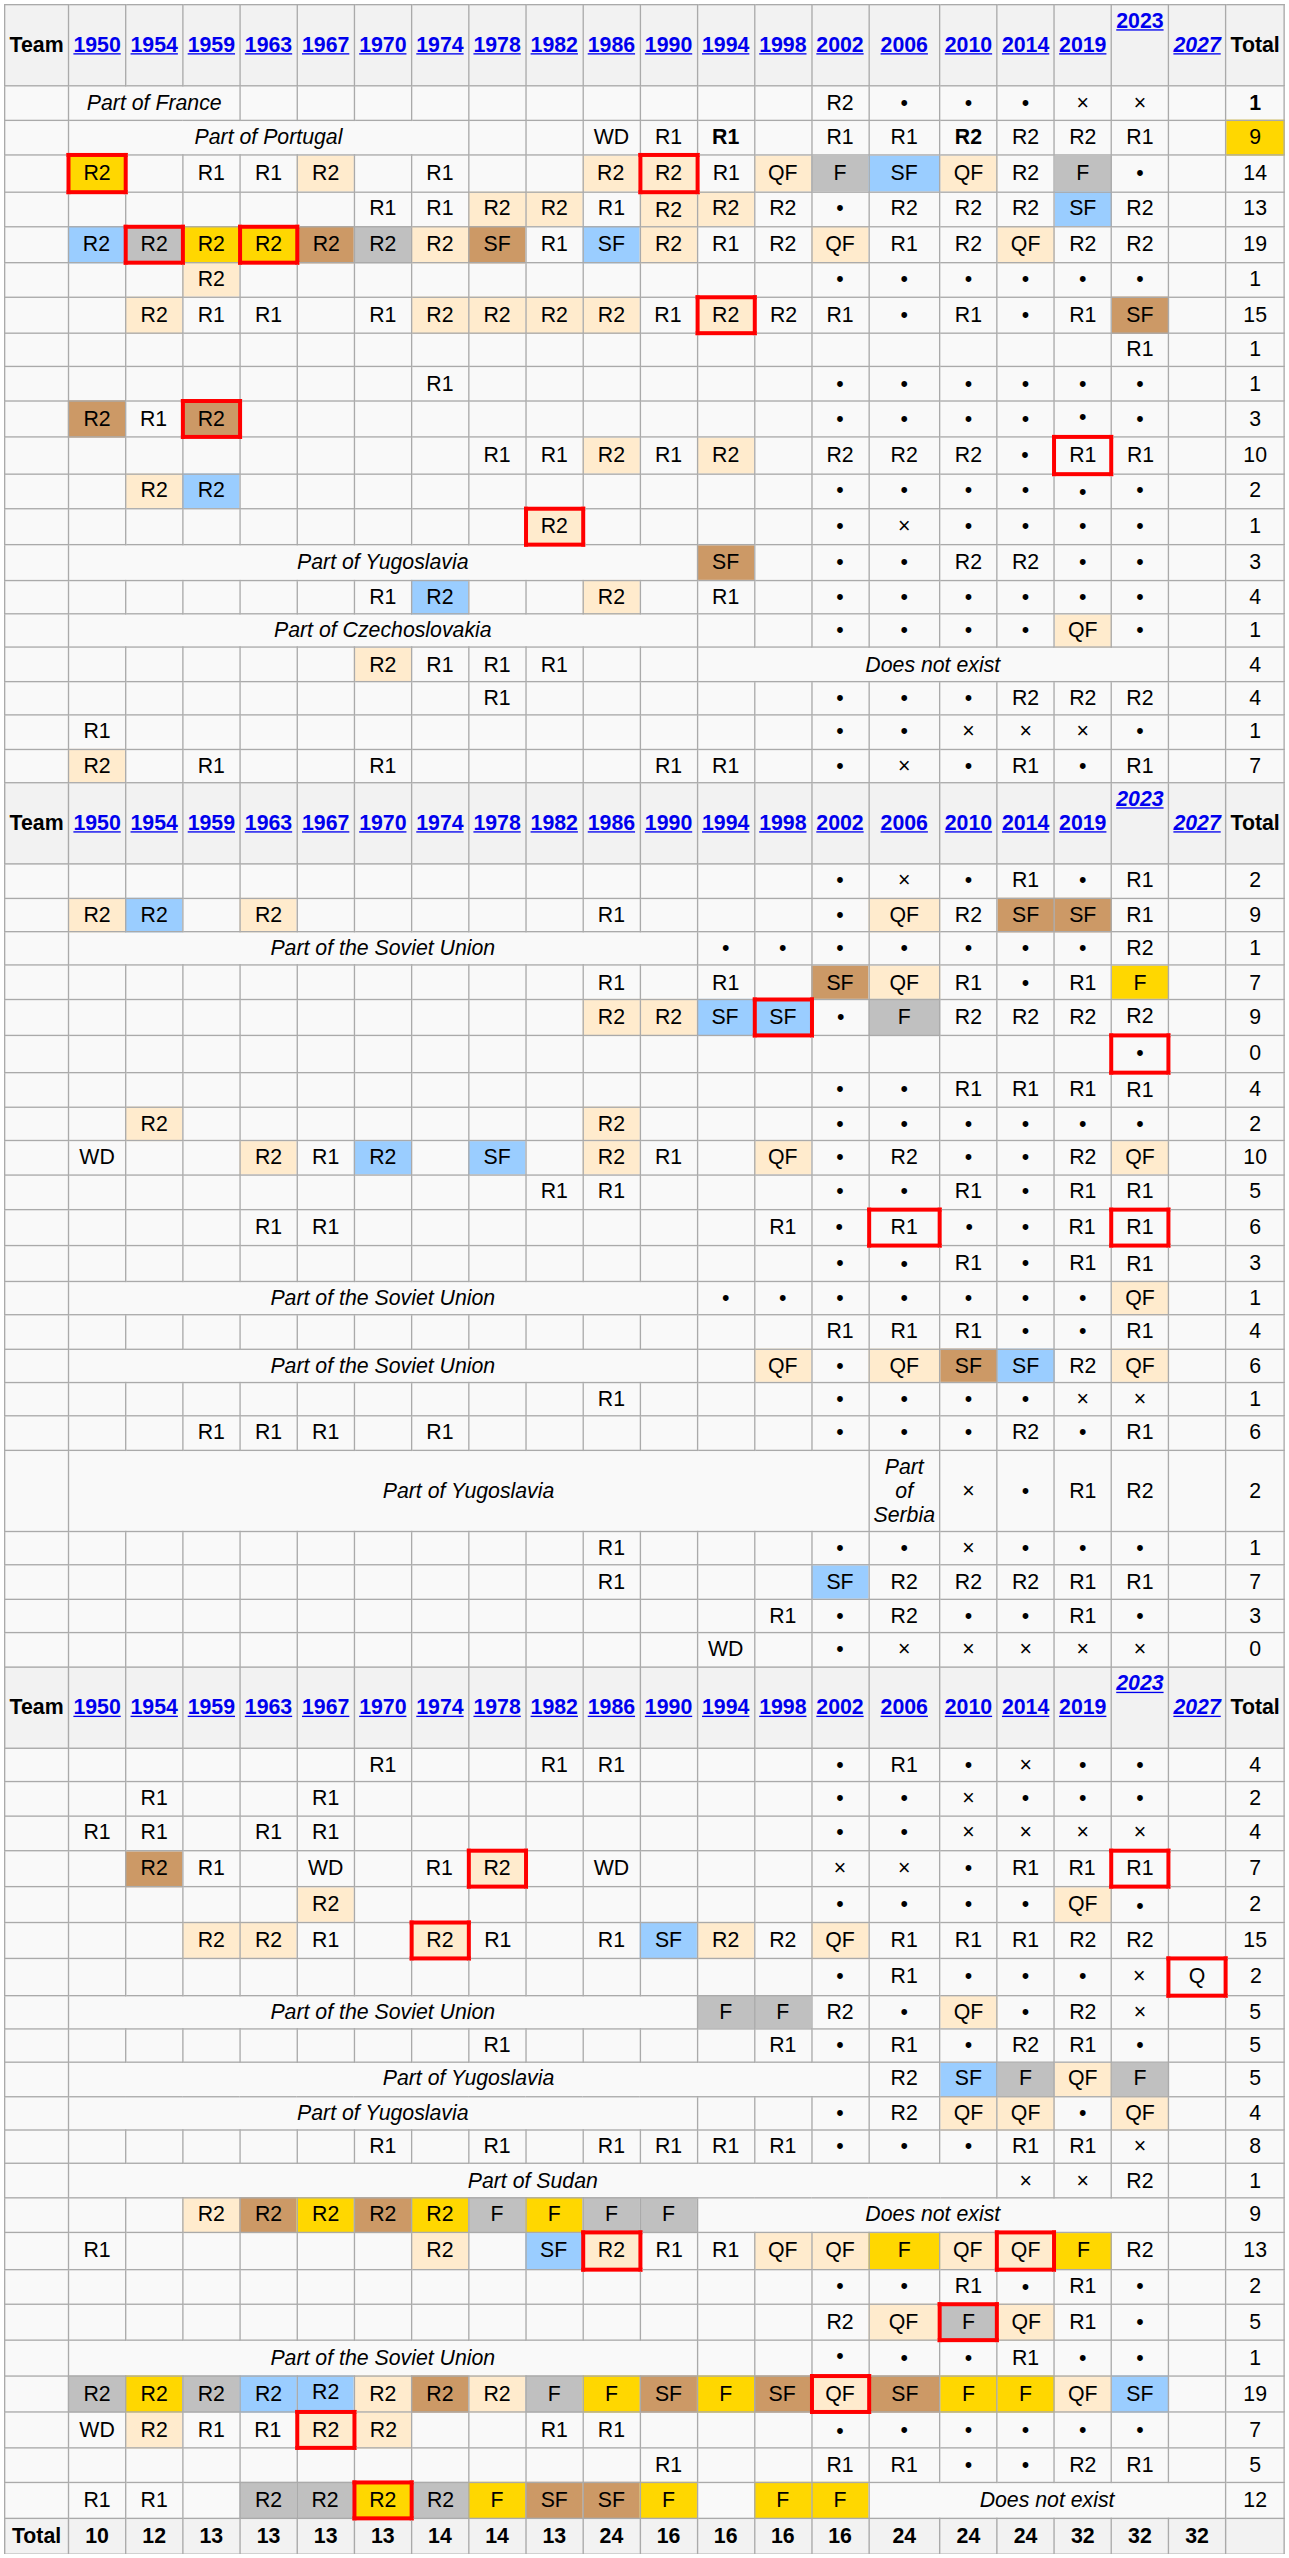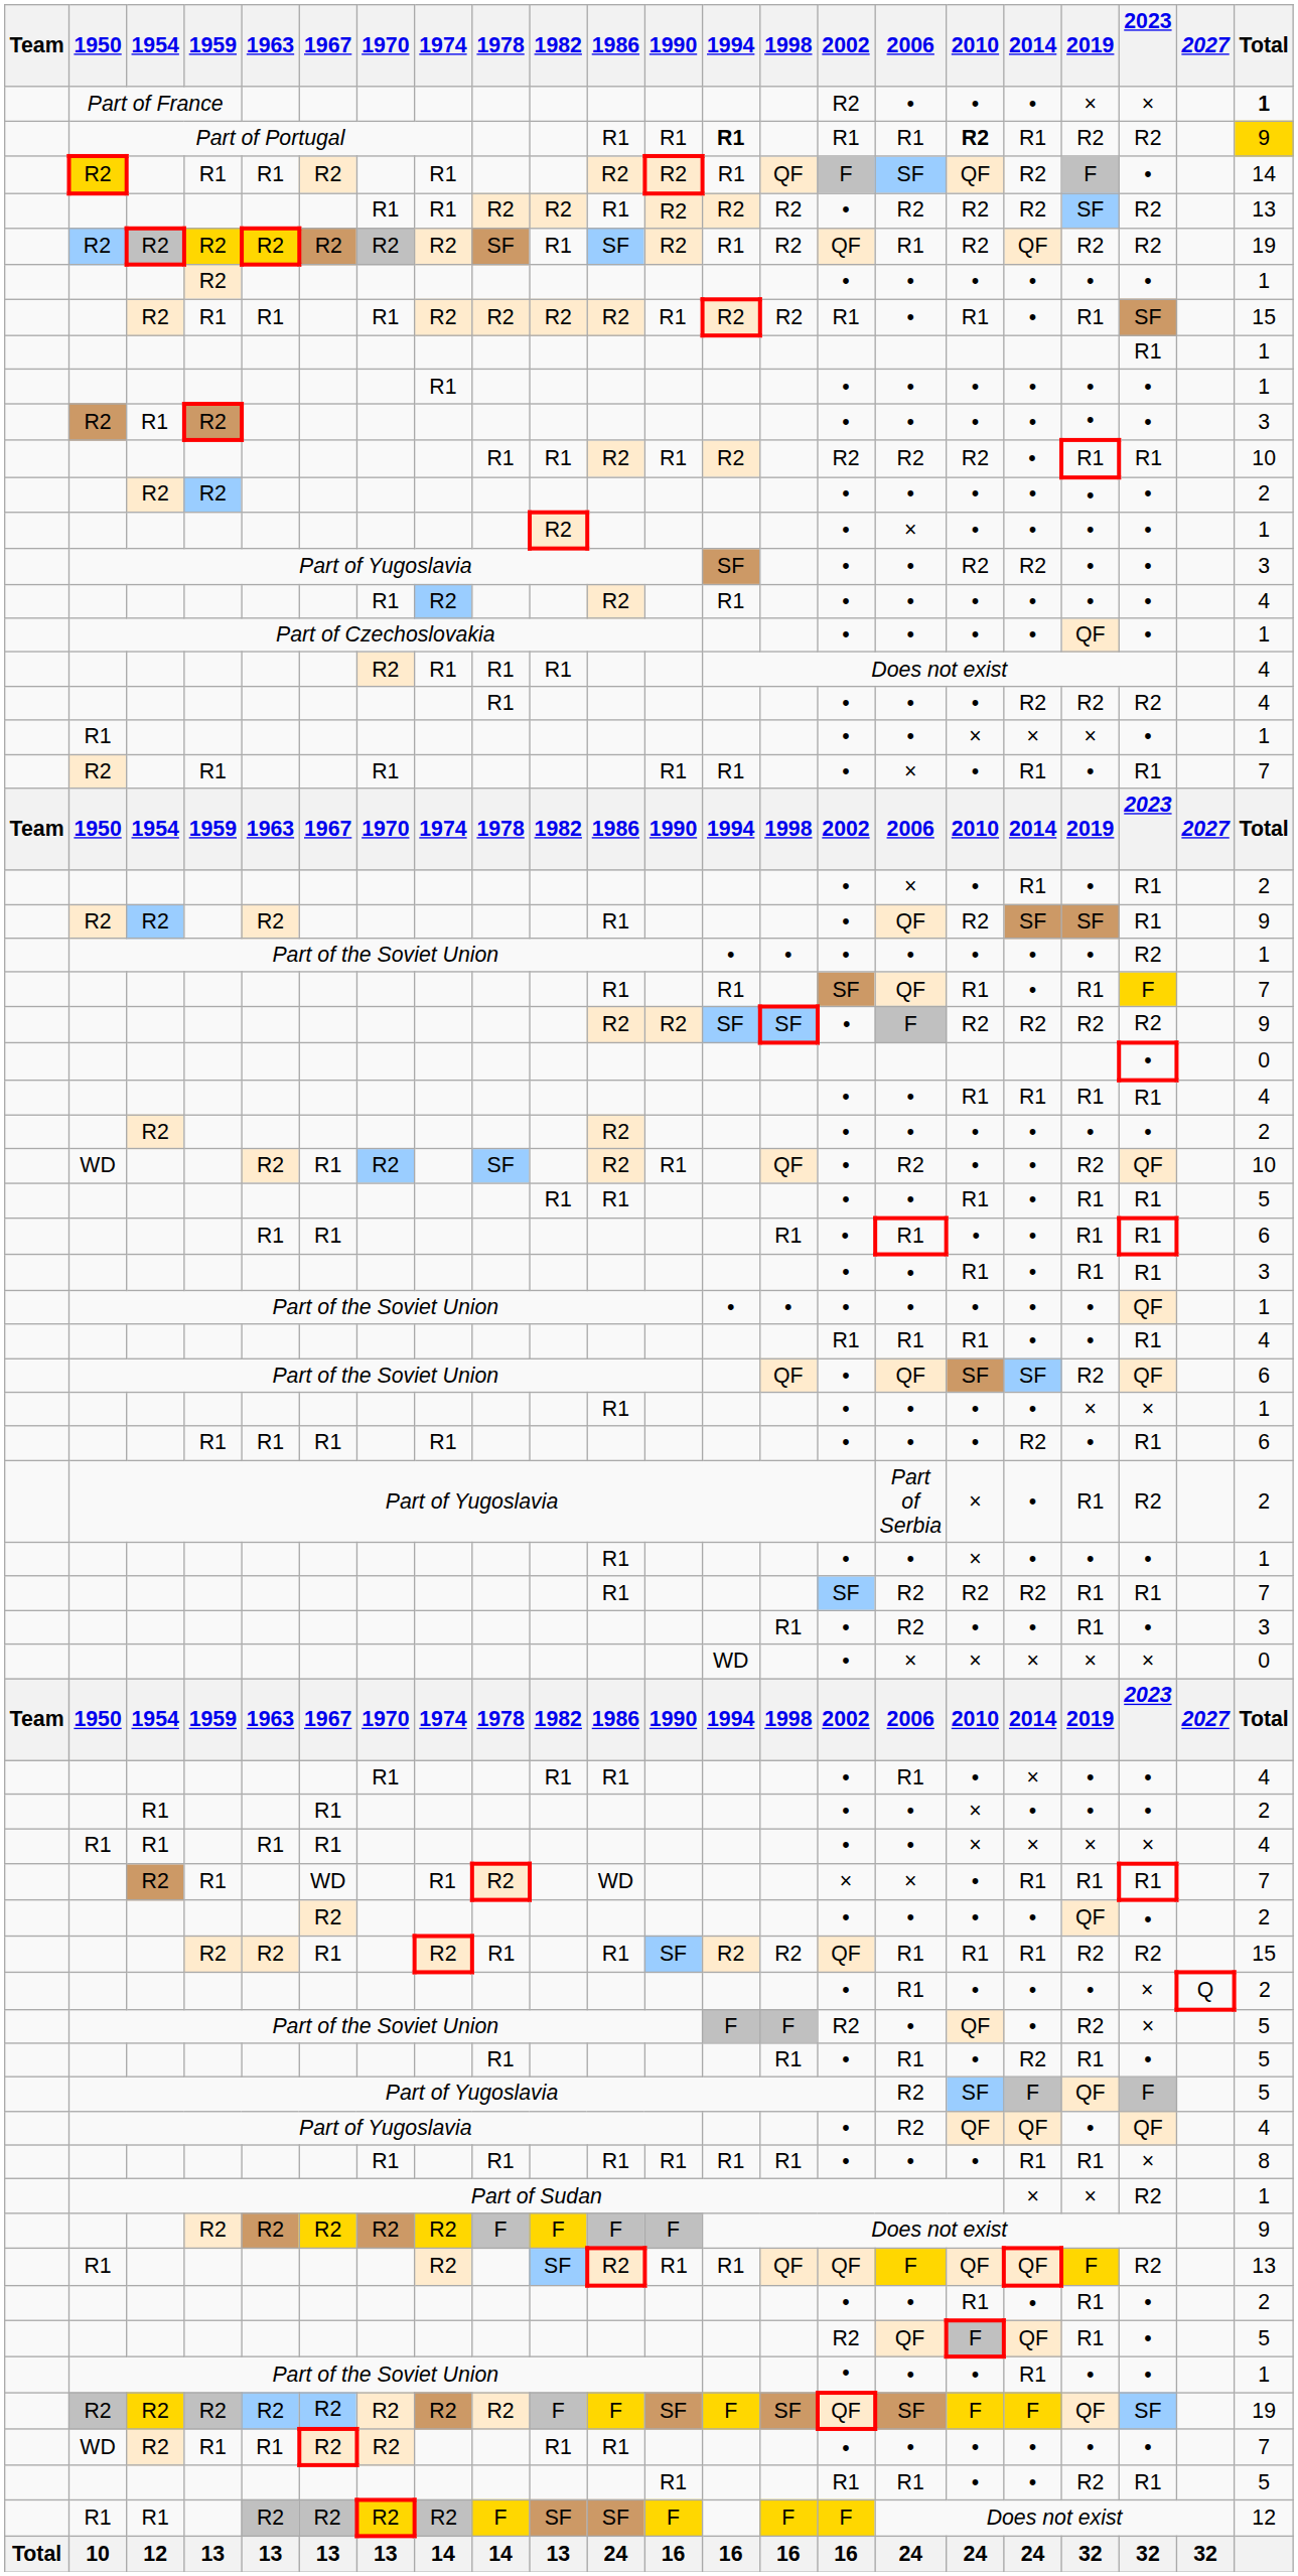Part of Portugal | 1986: WD -> R1
Part of Portugal | 2014: R2 -> R1
Part of Portugal | 2023: R1 -> R2
